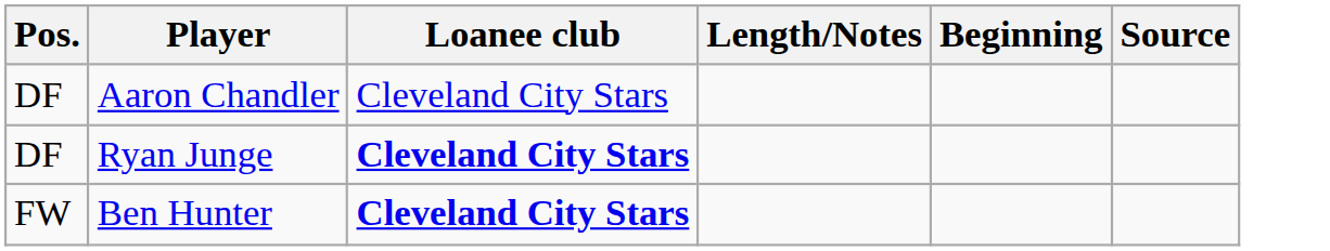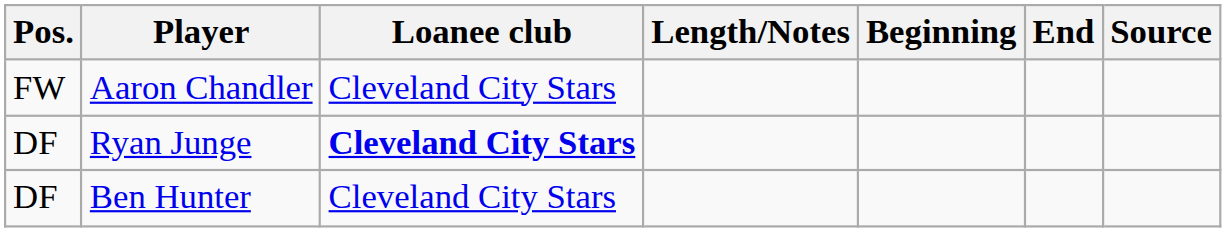+ column: End
Aaron Chandler | Pos.: DF -> FW
Ben Hunter | Pos.: FW -> DF
Ben Hunter | Loanee club: bold -> normal
